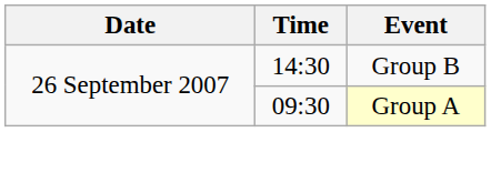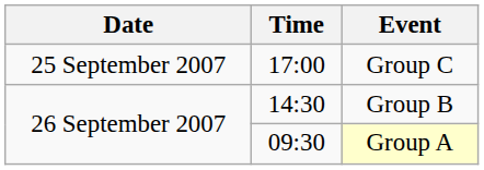+ row: 25 September 2007 | 17:00 | Group C
